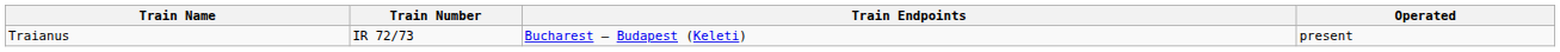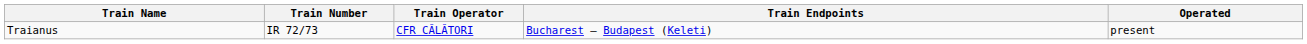+ column: Train Operator | CFR CĂLĂTORI
